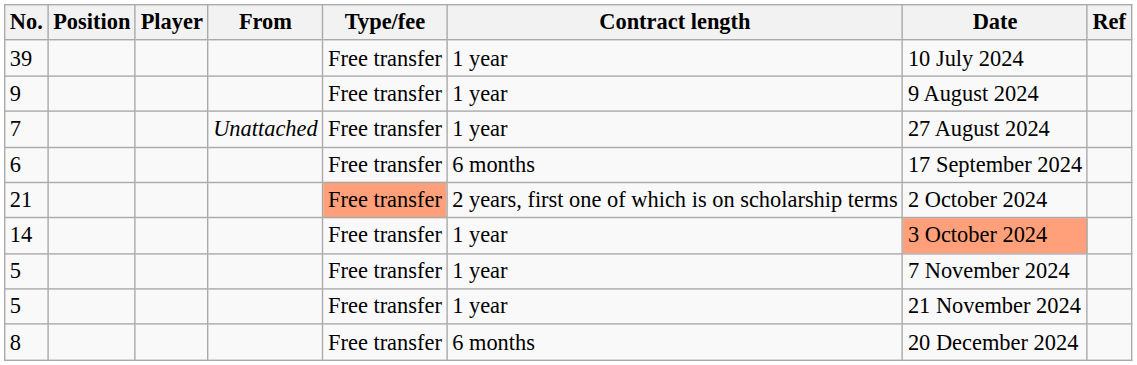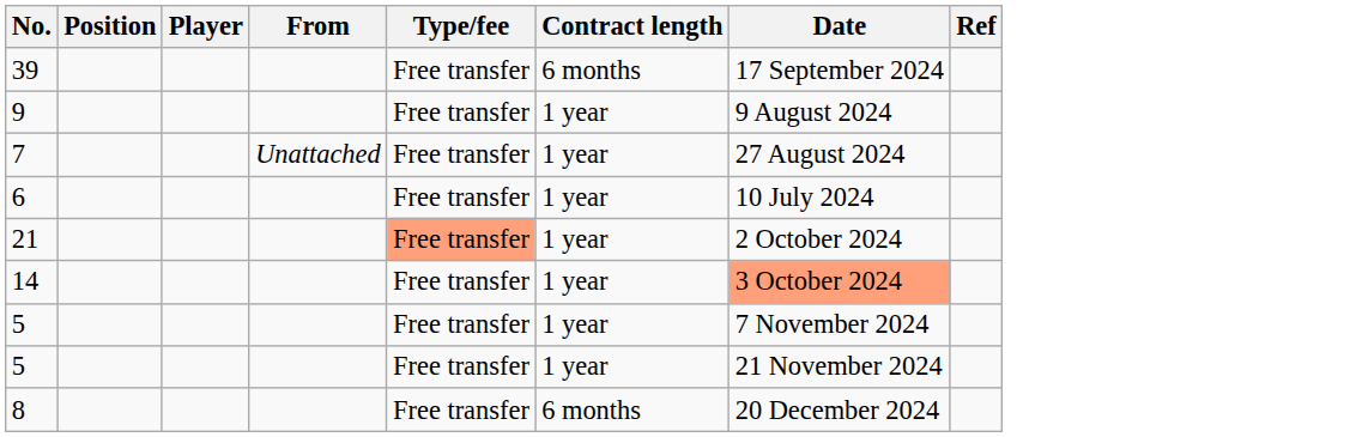39 | Contract length: 1 year -> 6 months
39 | Date: 10 July 2024 -> 17 September 2024
6 | Contract length: 6 months -> 1 year
6 | Date: 17 September 2024 -> 10 July 2024
21 | Contract length: 2 years, first one of which is on scholarship terms -> 1 year
